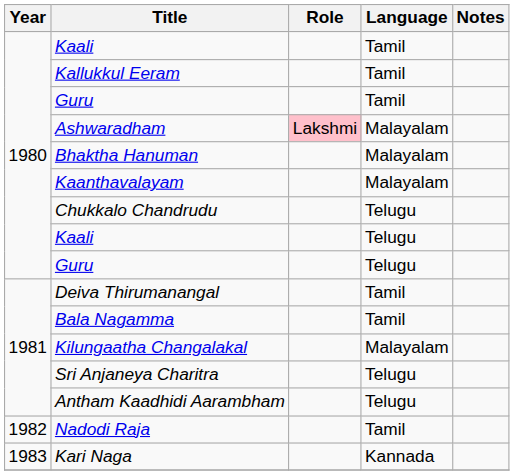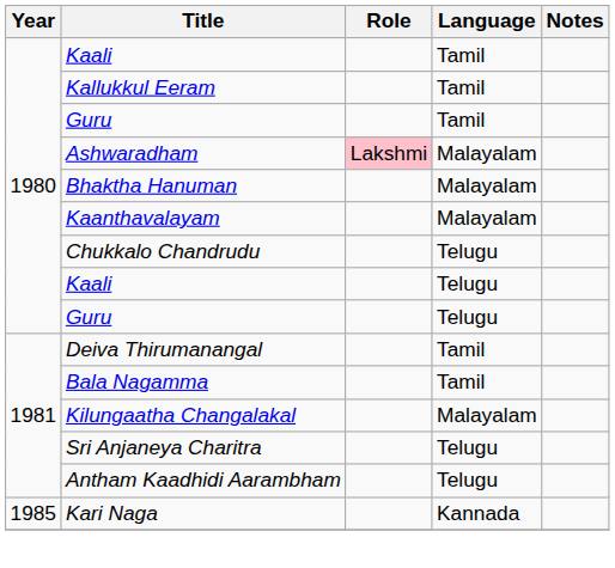- row: 1982 | Nadodi Raja | Tamil
Kari Naga | Year: 1983 -> 1985
